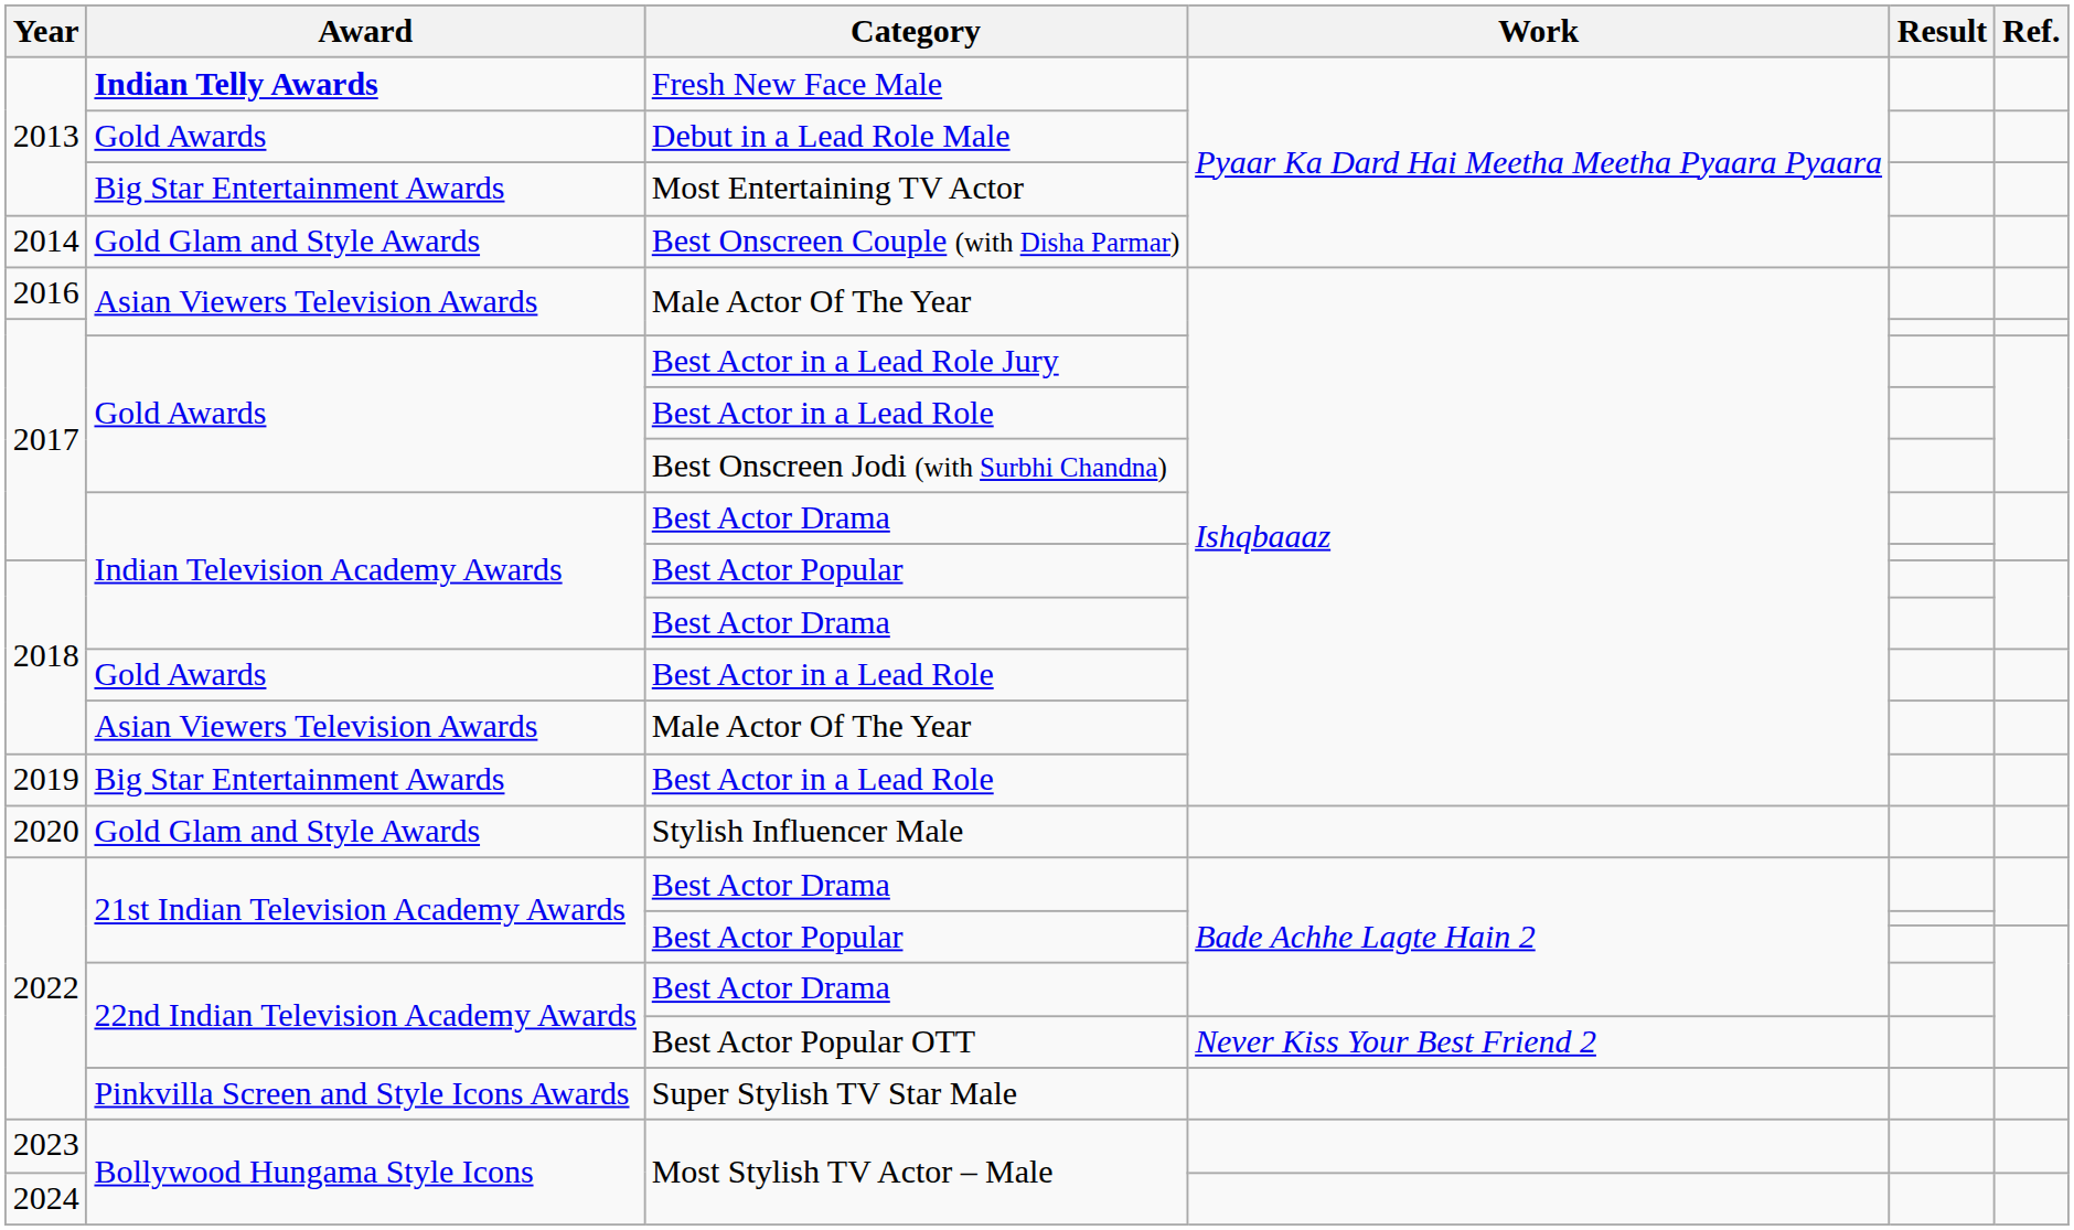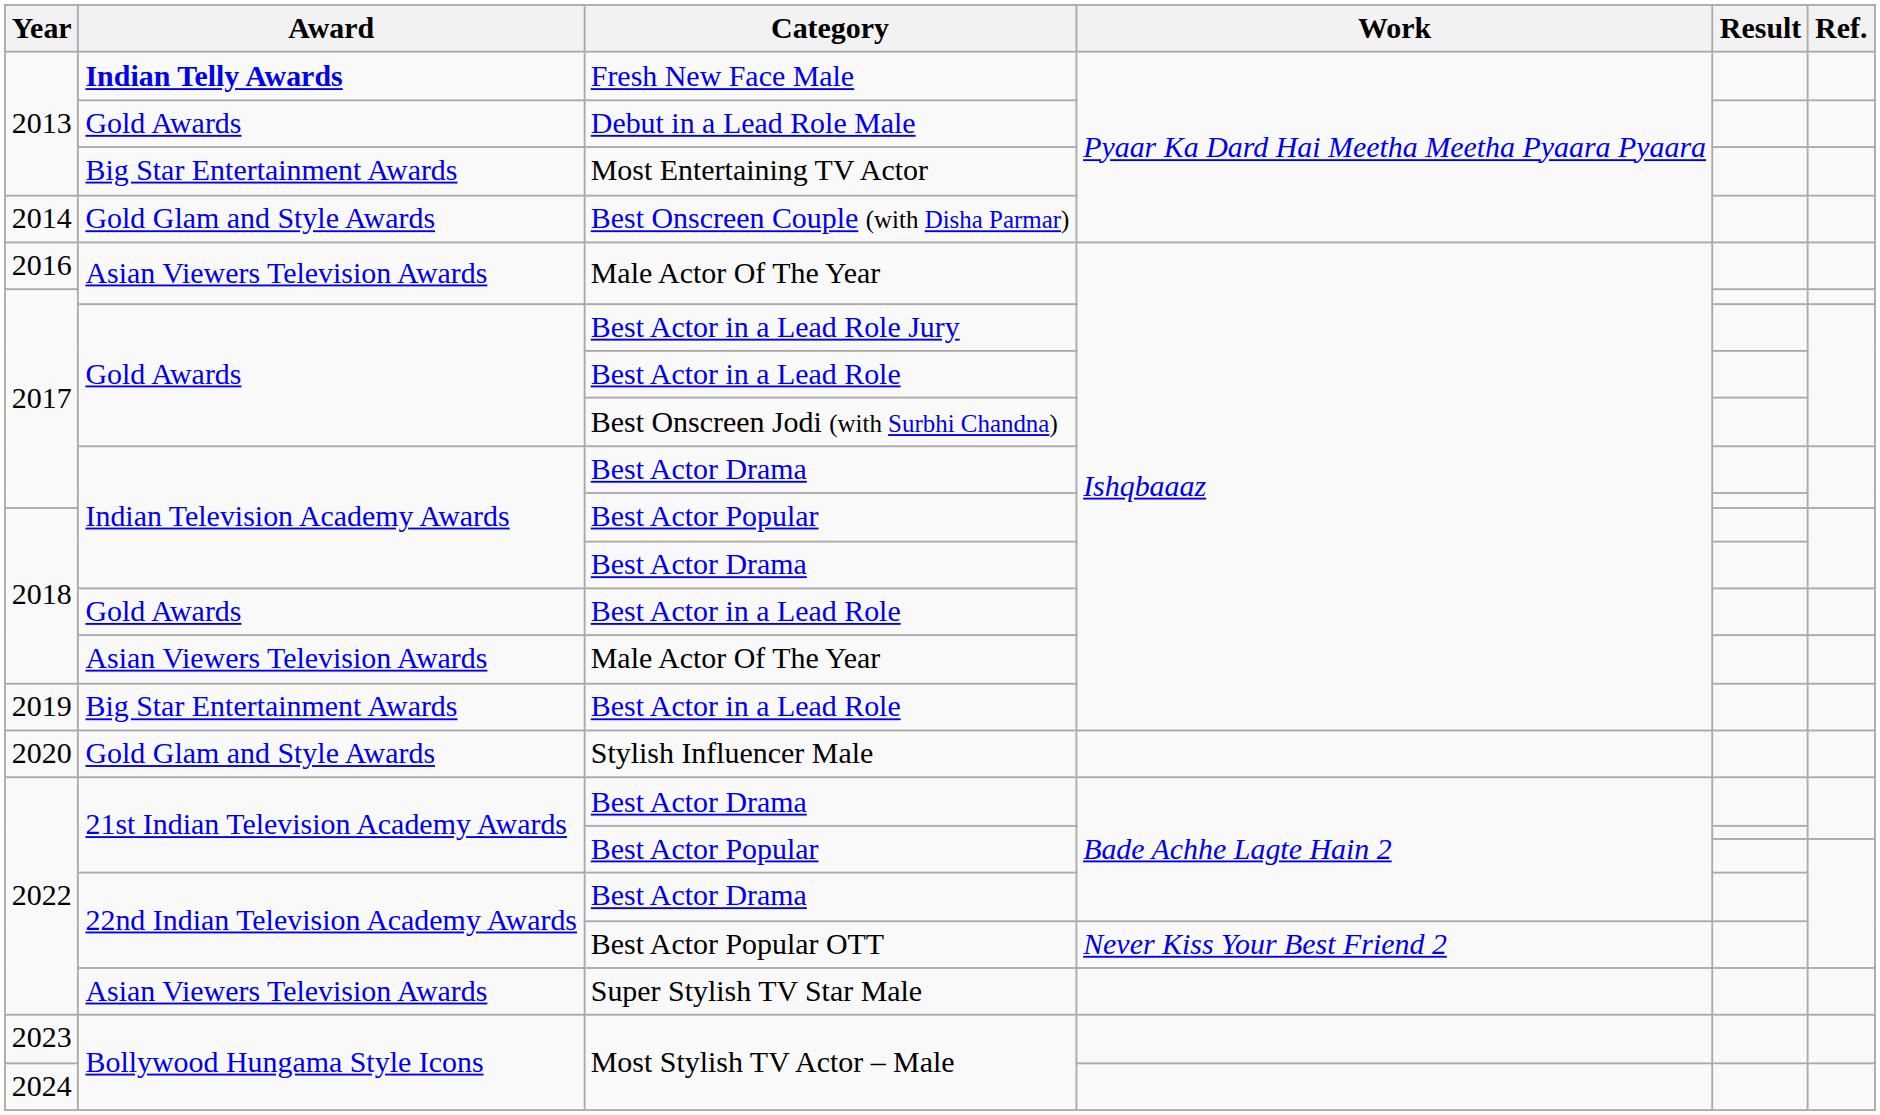Super Stylish TV Star Male | Award: Pinkvilla Screen and Style Icons Awards -> Asian Viewers Television Awards
